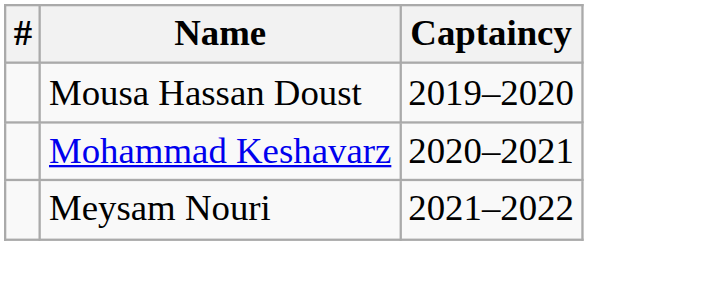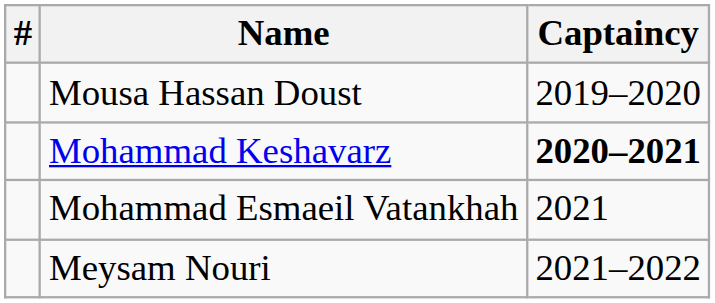Mohammad Keshavarz | Captaincy: normal -> bold
+ row: Mohammad Esmaeil Vatankhah | 2021
